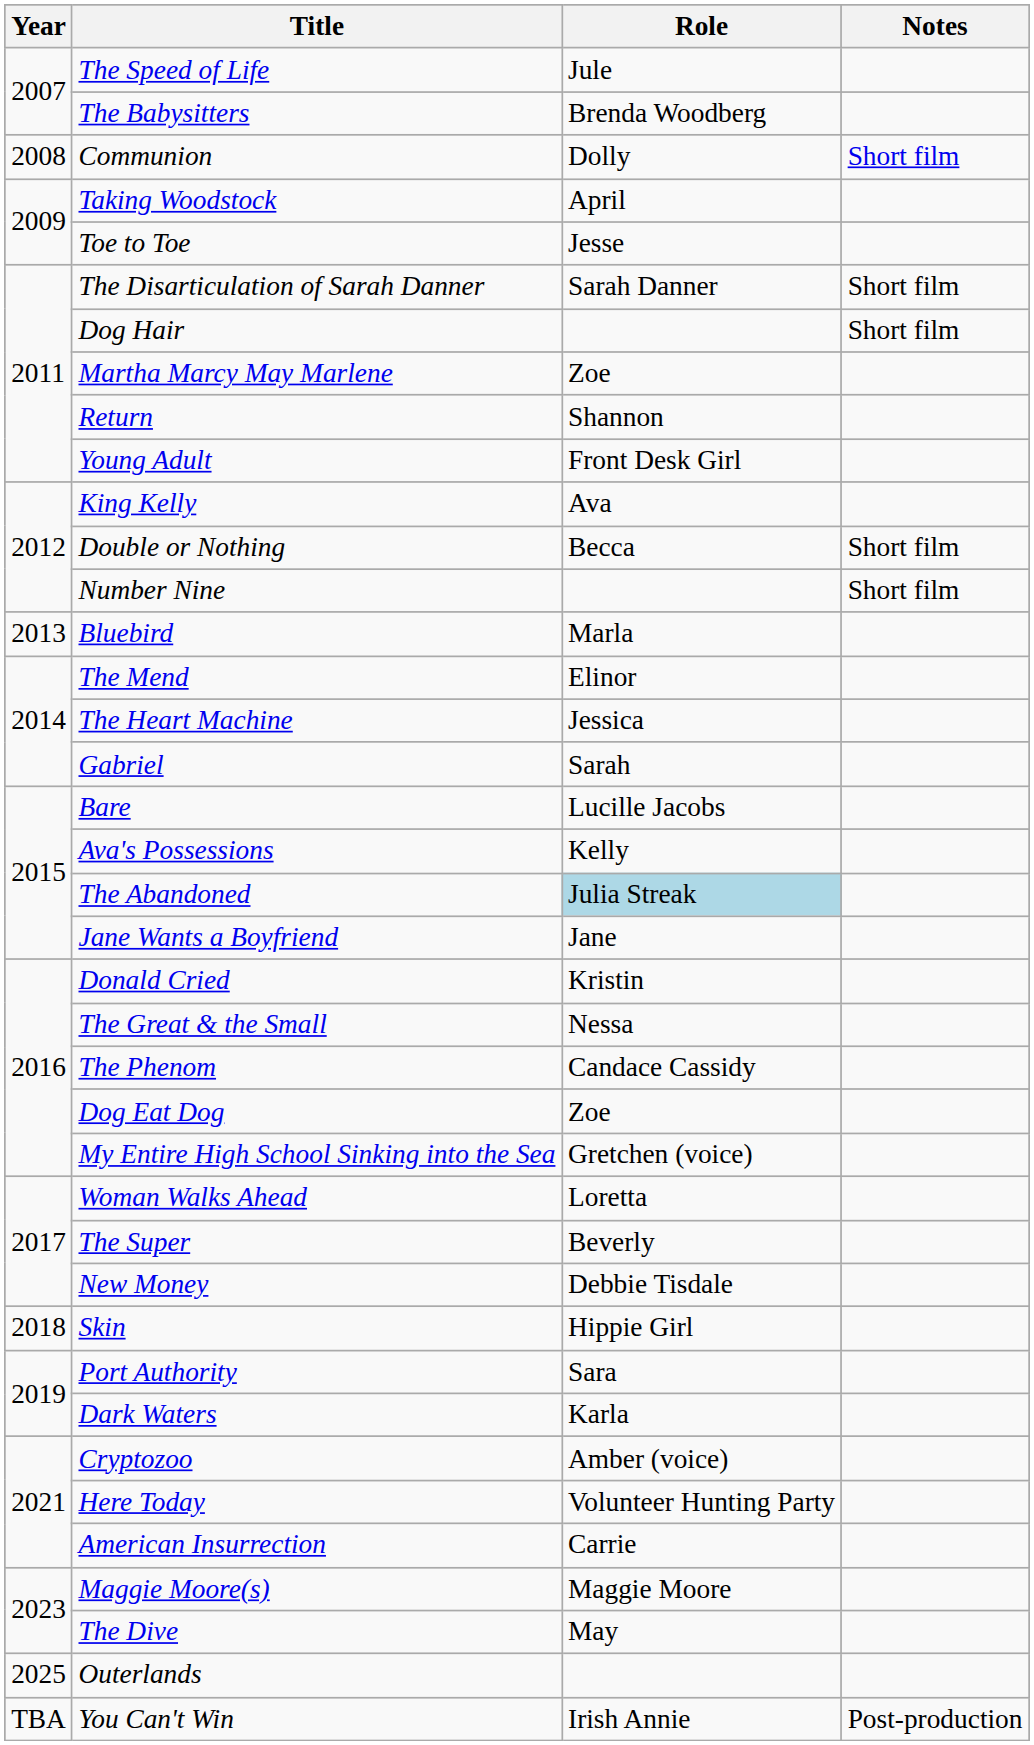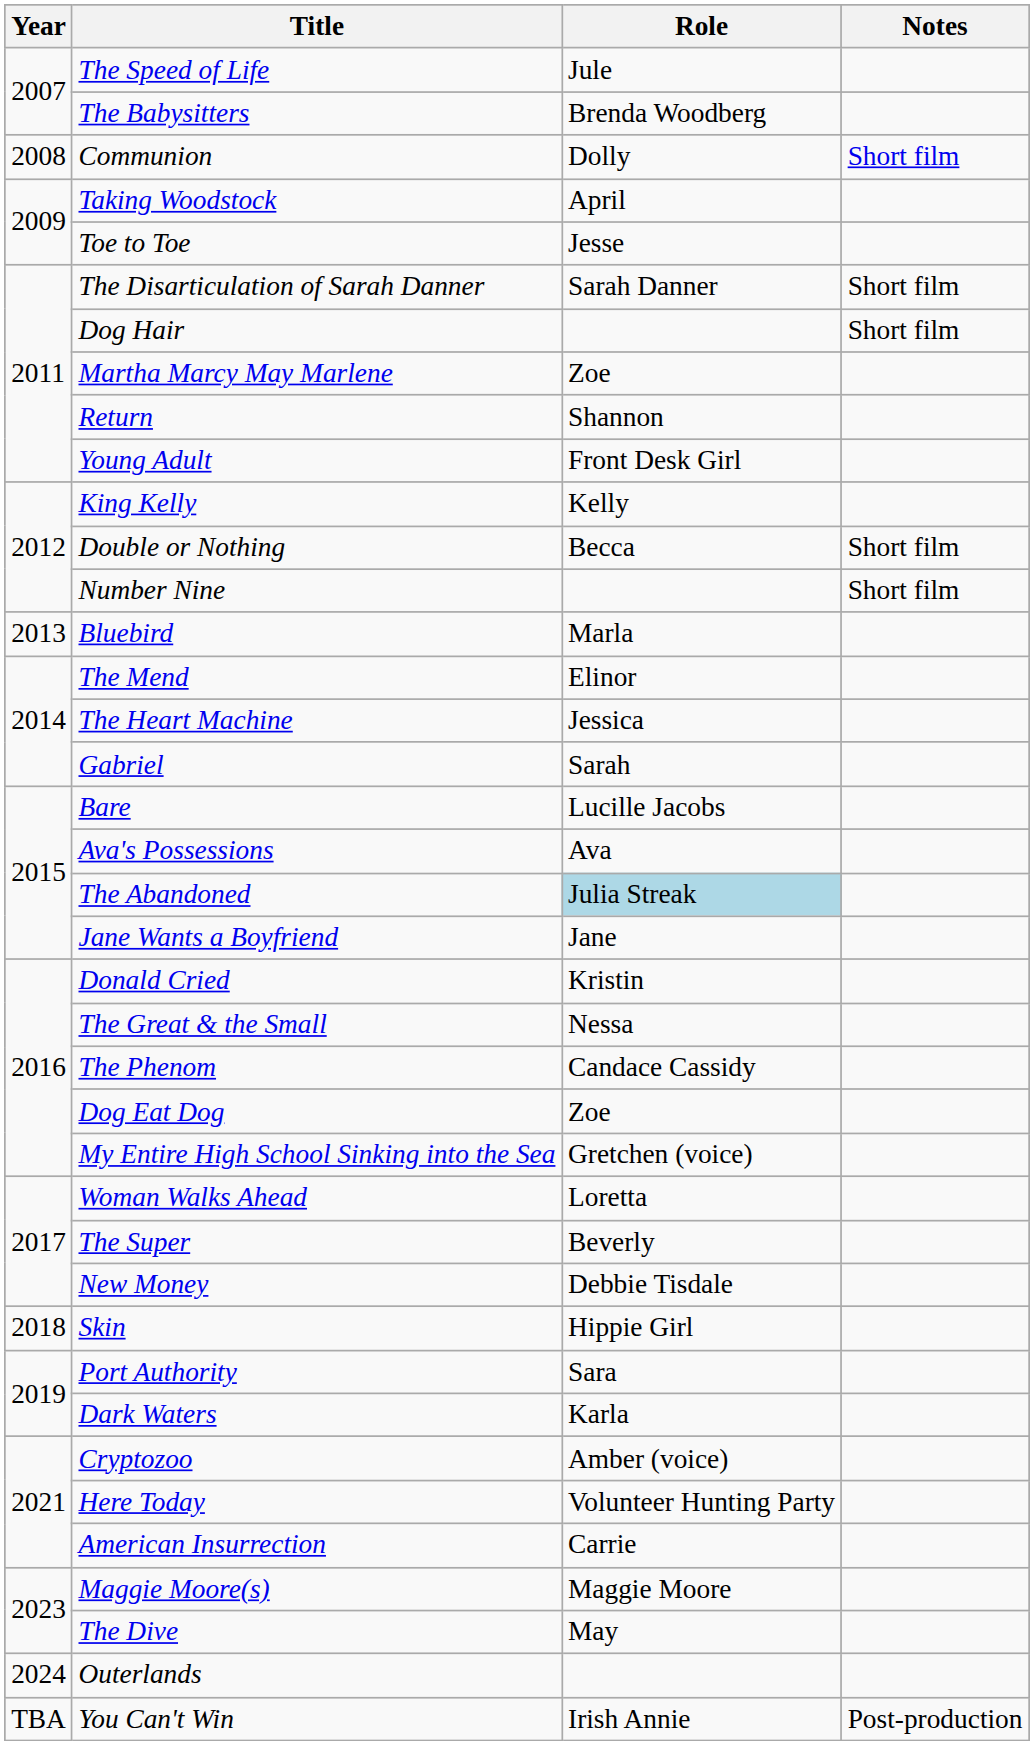King Kelly | Role: Ava -> Kelly
Ava's Possessions | Role: Kelly -> Ava
Outerlands | Year: 2025 -> 2024
